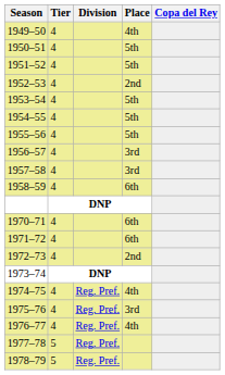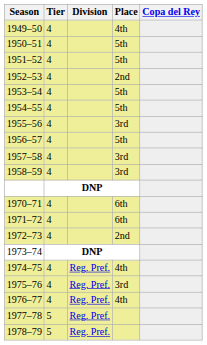1955–56 | Place: 5th -> 3rd
1956–57 | Place: 3rd -> 5th
1958–59 | Place: 6th -> 3rd
